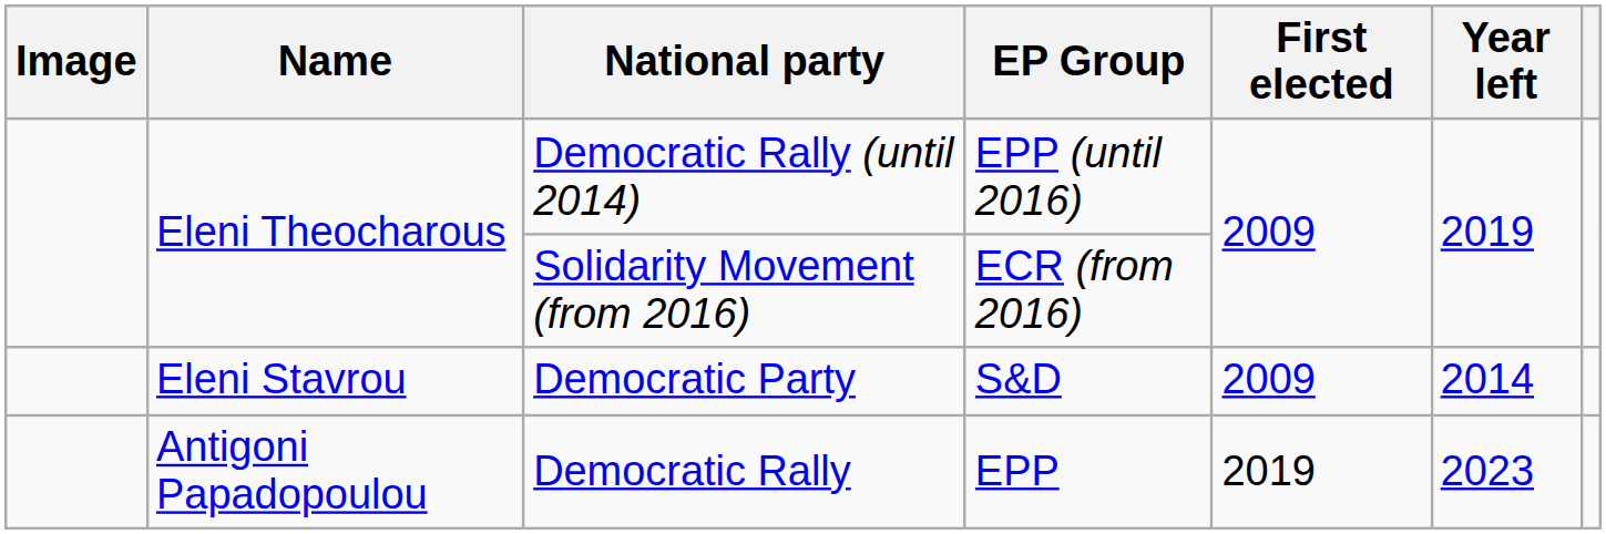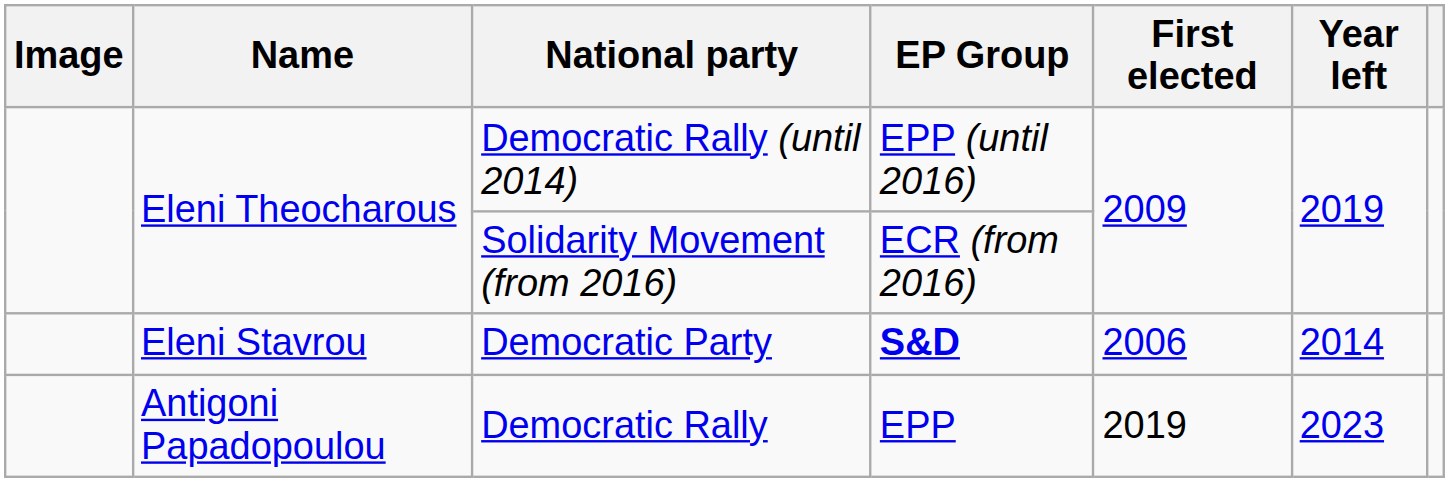Democratic Party | EP Group: normal -> bold
Democratic Party | First elected: 2009 -> 2006
